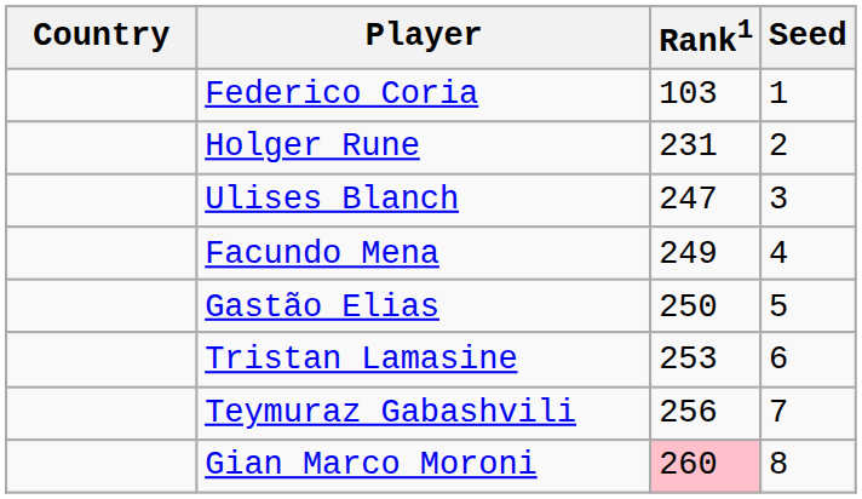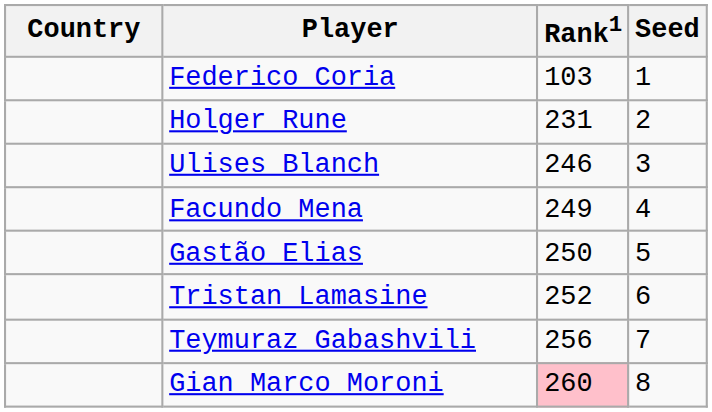Ulises Blanch | Rank1: 247 -> 246
Tristan Lamasine | Rank1: 253 -> 252
